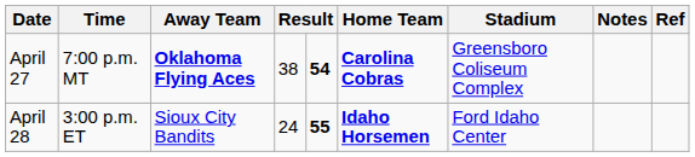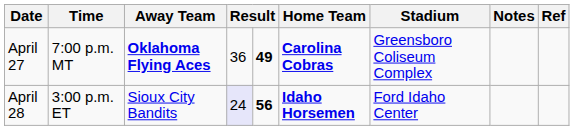April 27 | column 4: 38 -> 36
April 27 | column 5: 54 -> 49
April 28 | column 4: no background -> lavender background
April 28 | column 5: 55 -> 56
